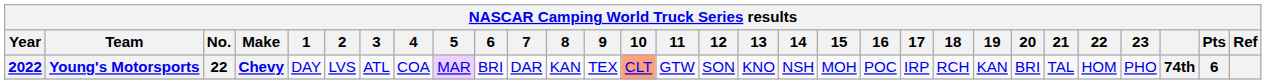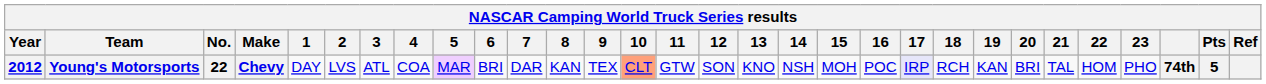Young's Motorsports | Year: 2022 -> 2012
Young's Motorsports | 17: no background -> lavender background
Young's Motorsports | Pts: 6 -> 5
